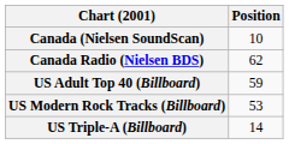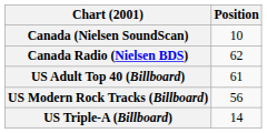US Adult Top 40 (Billboard) | Position: 59 -> 61
US Modern Rock Tracks (Billboard) | Position: 53 -> 56
